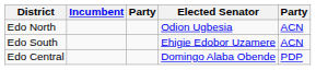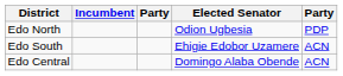Edo North | column 5: ACN -> PDP
Edo Central | column 5: PDP -> ACN
